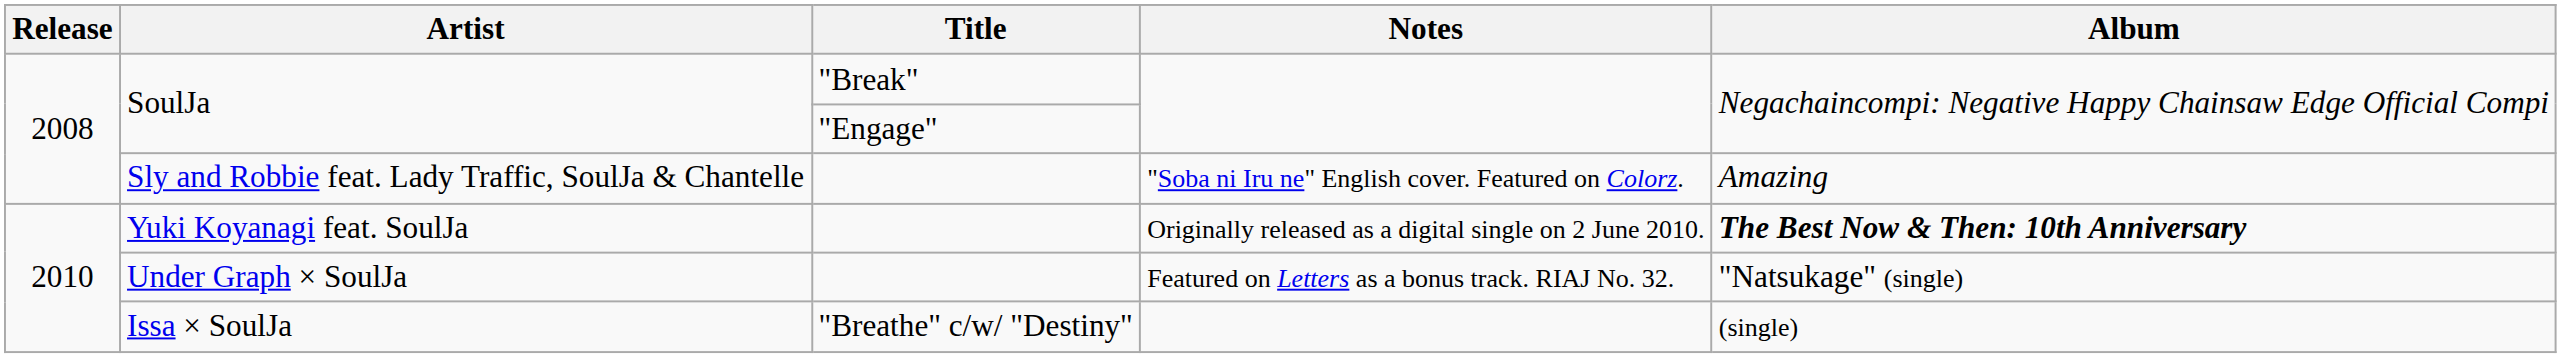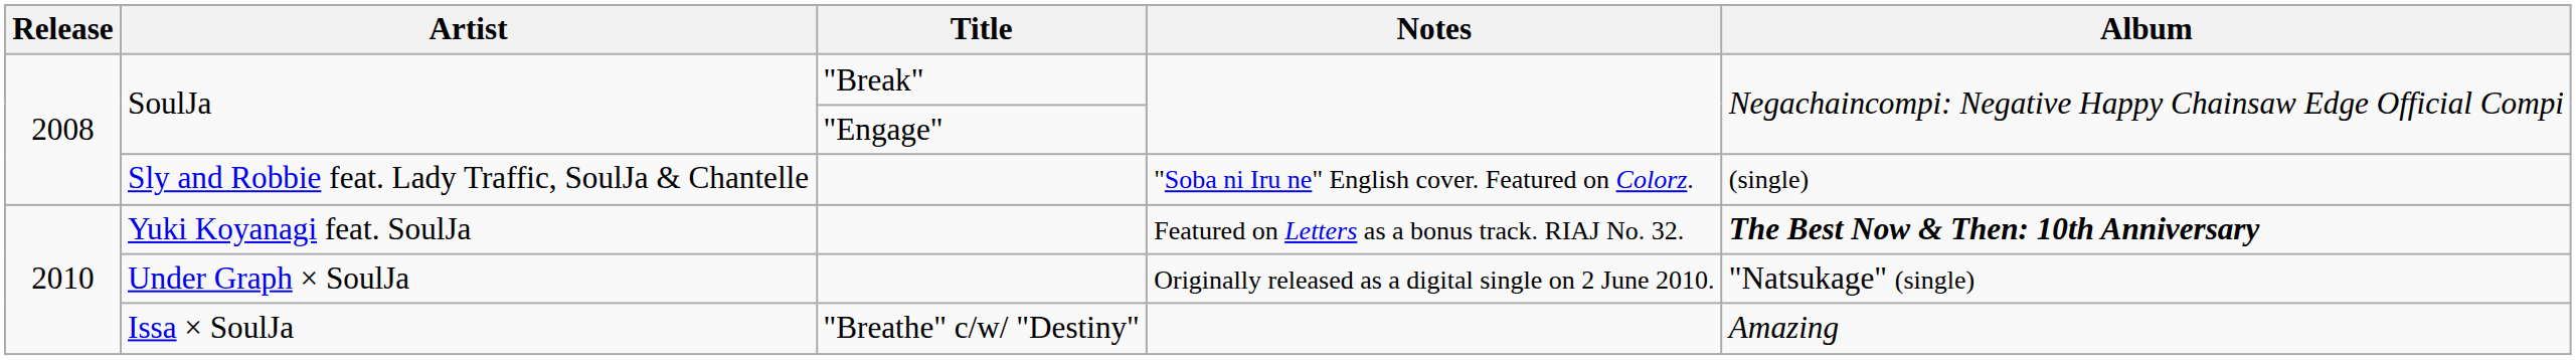Sly and Robbie feat. Lady Traffic, SoulJa & Chantelle | Album: Amazing -> (single)
Yuki Koyanagi feat. SoulJa | Notes: Originally released as a digital single on 2 June 2010. -> Featured on Letters as a bonus track. RIAJ No. 32.
Under Graph × SoulJa | Notes: Featured on Letters as a bonus track. RIAJ No. 32. -> Originally released as a digital single on 2 June 2010.
Issa × SoulJa | Album: (single) -> Amazing
